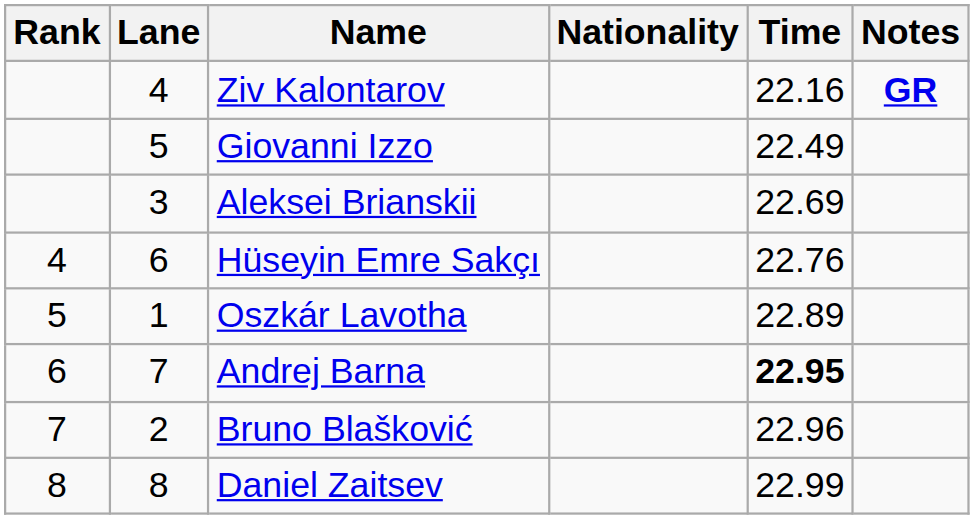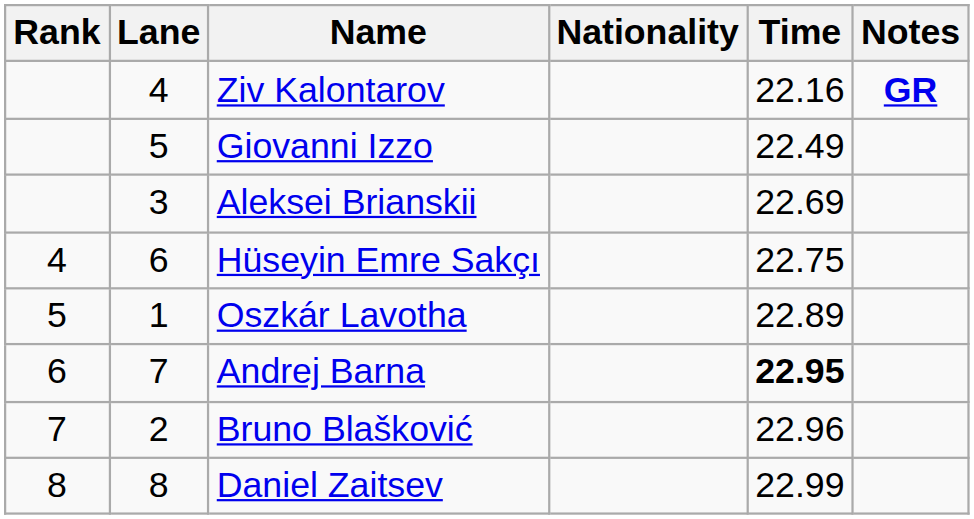Hüseyin Emre Sakçı | Time: 22.76 -> 22.75
